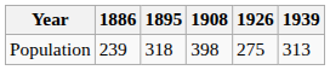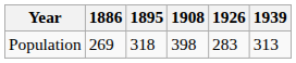Population | 1886: 239 -> 269
Population | 1926: 275 -> 283
